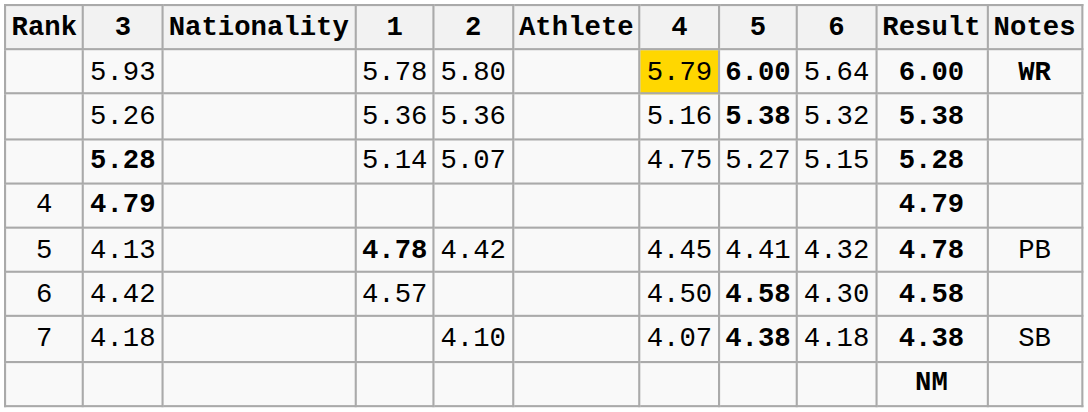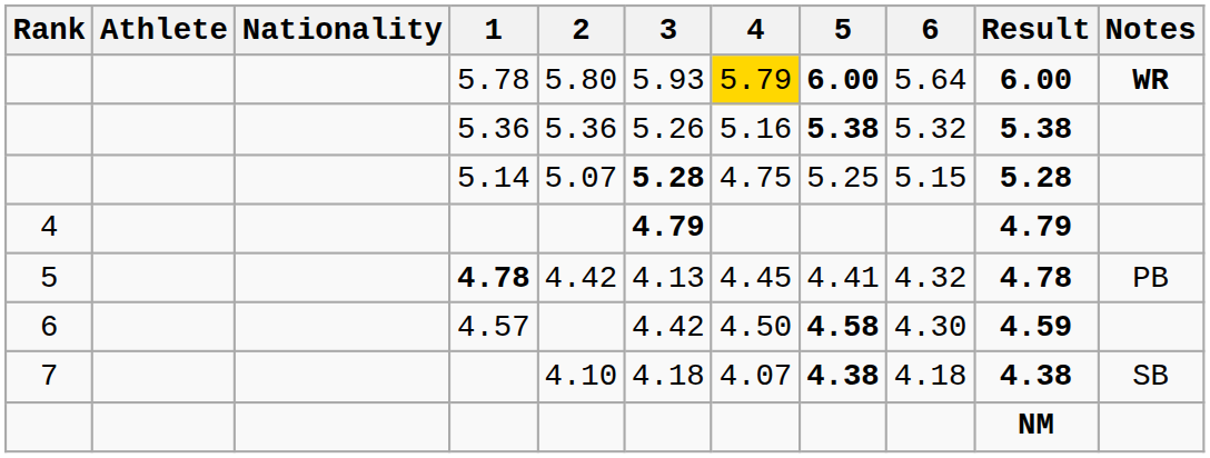columns swapped: Athlete <-> 3
5.14 | 5: 5.27 -> 5.25
4.57 | Result: 4.58 -> 4.59
